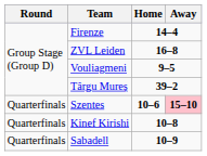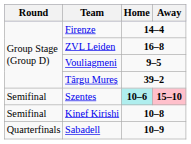Szentes | Round: Quarterfinals -> Semifinal
Szentes | Home: no background -> paleturquoise background
Kinef Kirishi | Round: Quarterfinals -> Semifinal
